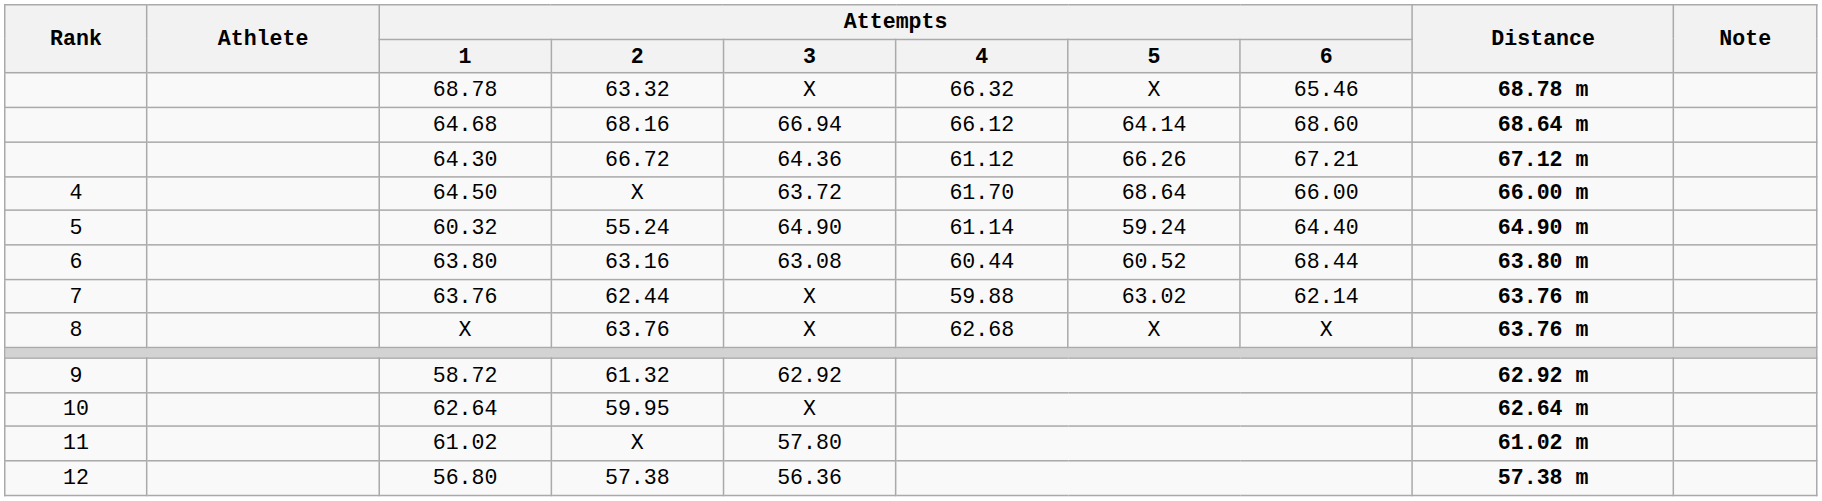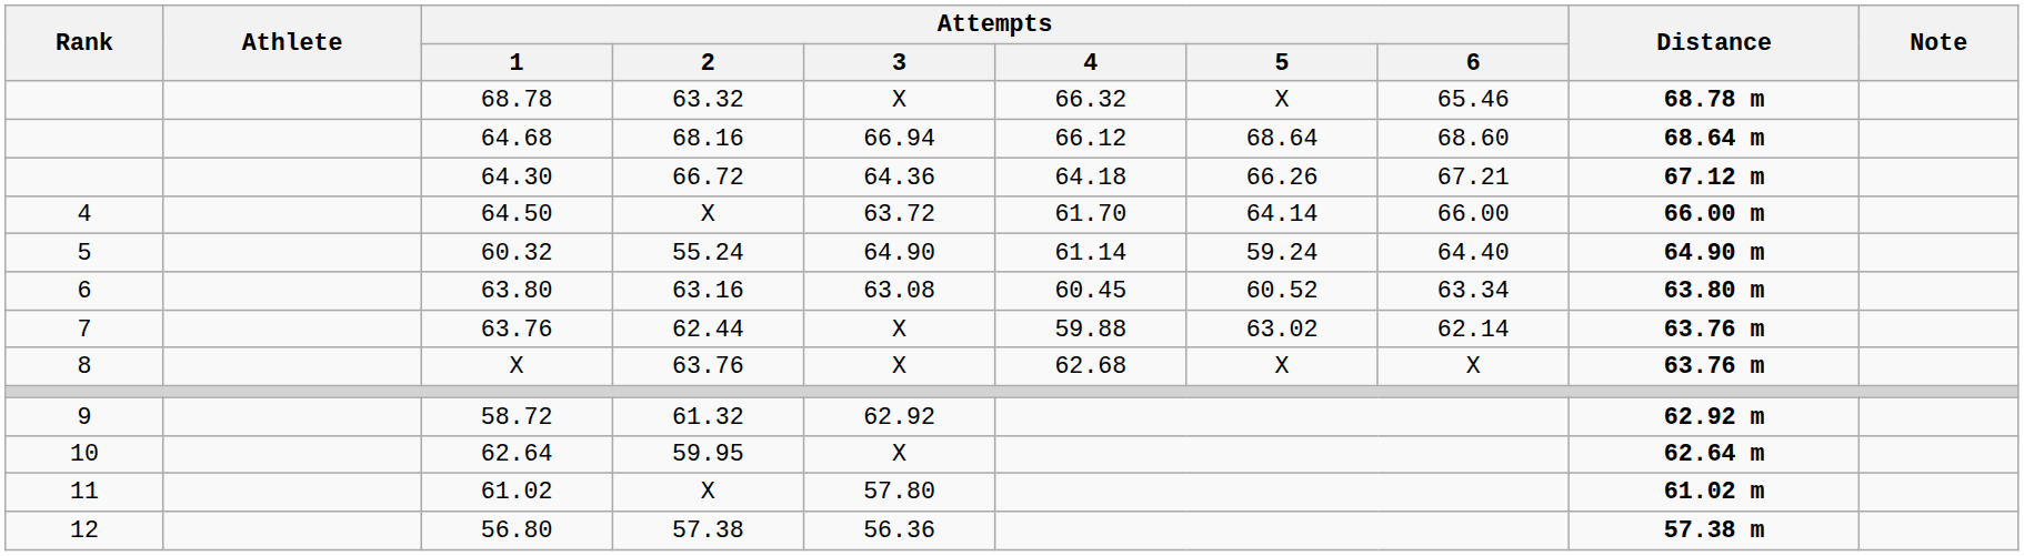64.68 | Attempts / 5: 64.14 -> 68.64
64.30 | Attempts / 4: 61.12 -> 64.18
64.50 | Attempts / 5: 68.64 -> 64.14
63.80 | Attempts / 4: 60.44 -> 60.45
63.80 | Attempts / 6: 68.44 -> 63.34
